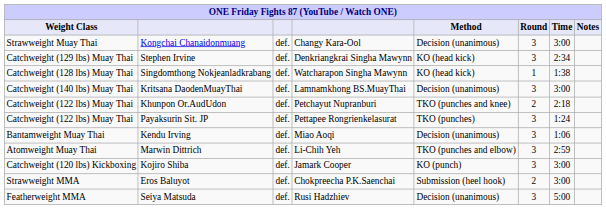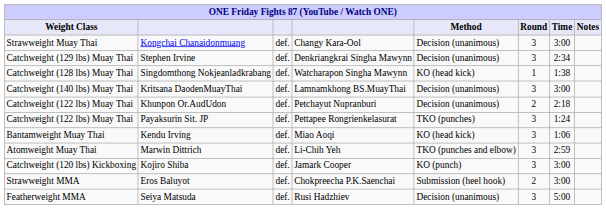Stephen Irvine | Method: KO (head kick) -> Decision (unanimous)
Khunpon Or.AudUdon | Method: TKO (punches and knee) -> Decision (unanimous)
Kendu Irving | Method: Decision (unanimous) -> KO (head kick)
